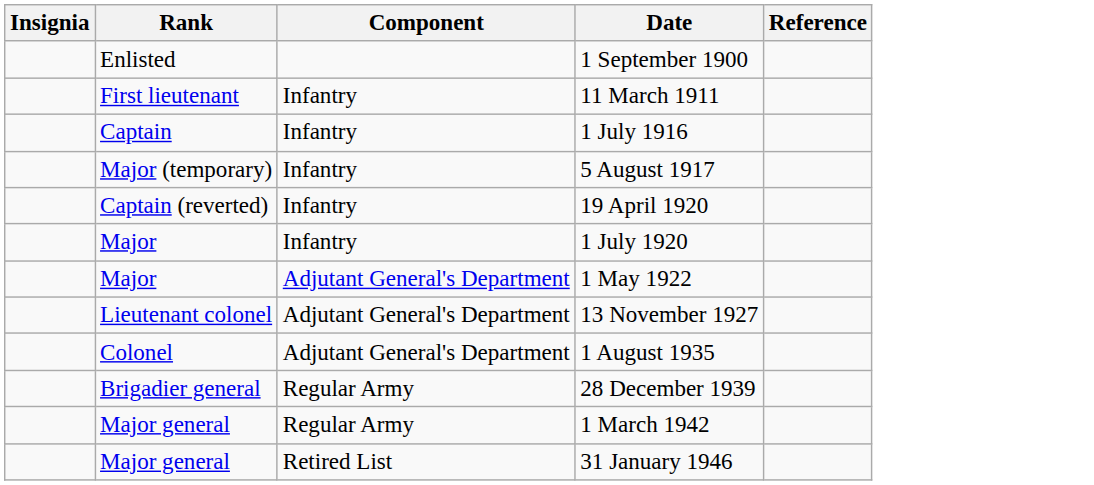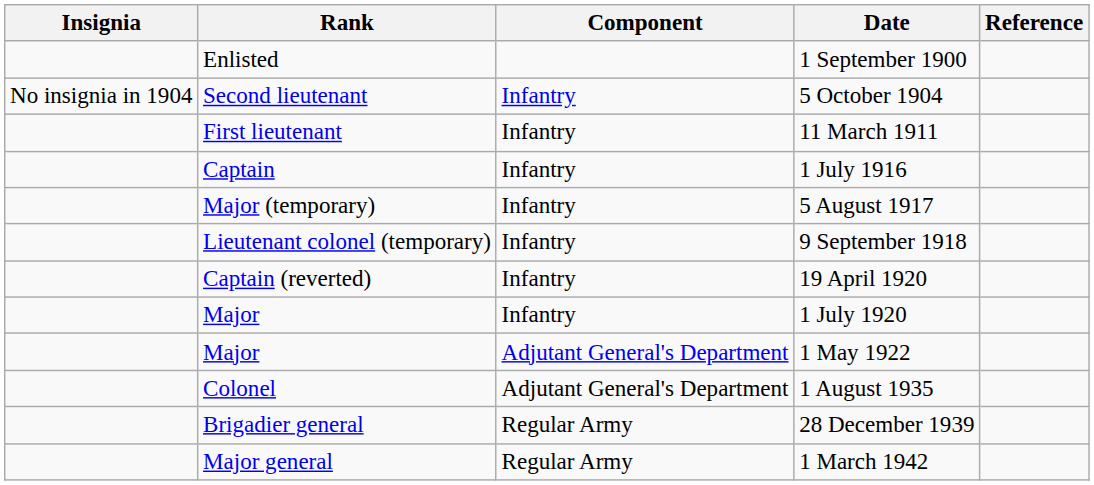+ row: No insignia in 1904 | Second lieutenant | Infantry | 5 October 1904
+ row: Lieutenant colonel (temporary) | Infantry | 9 September 1918
- row: Lieutenant colonel | Adjutant General's Department | 13 November 1927
- row: Major general | Retired List | 31 January 1946
